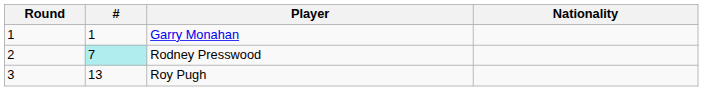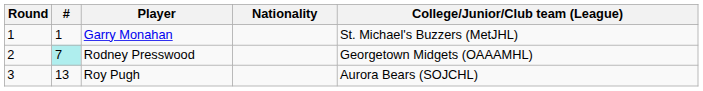+ column: College/Junior/Club team (League) | St. Michael's Buzzers (MetJHL) | Georgetown Midgets (OAAAMHL) | Aurora Bears (SOJCHL)
